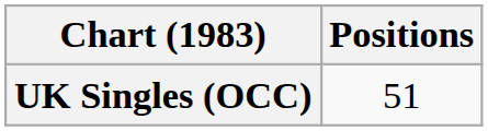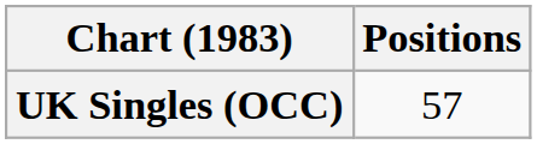UK Singles (OCC) | Positions: 51 -> 57
